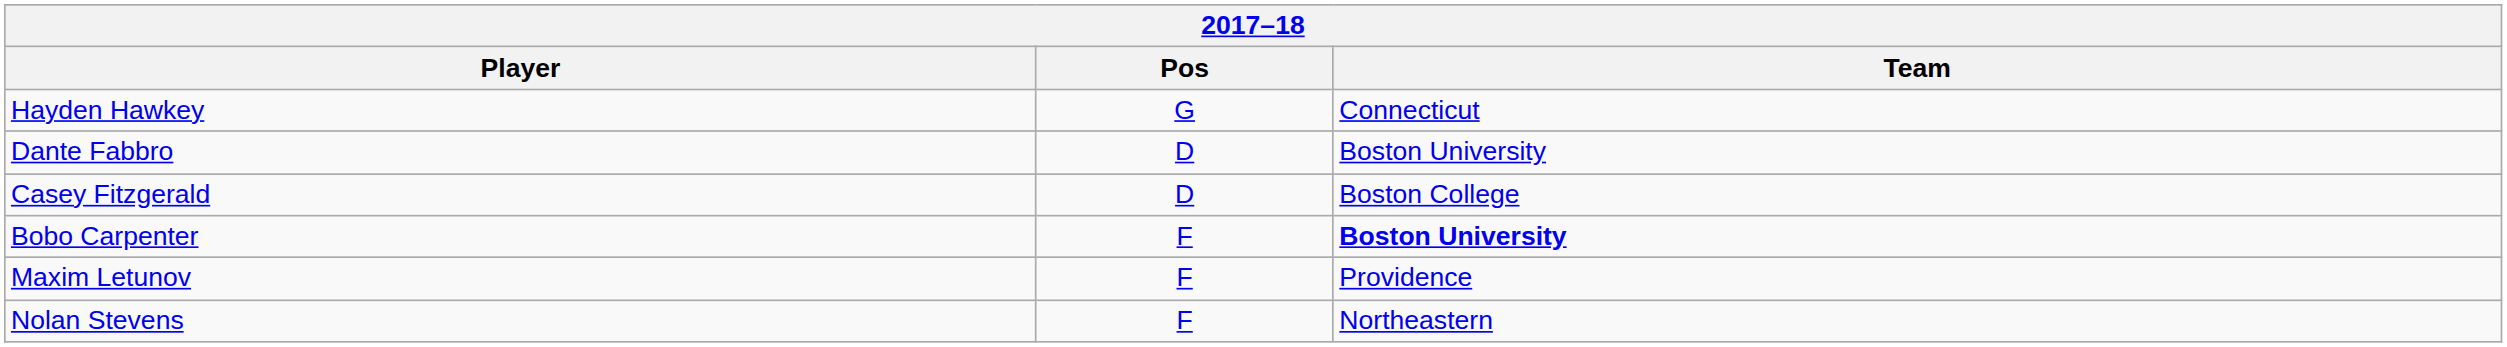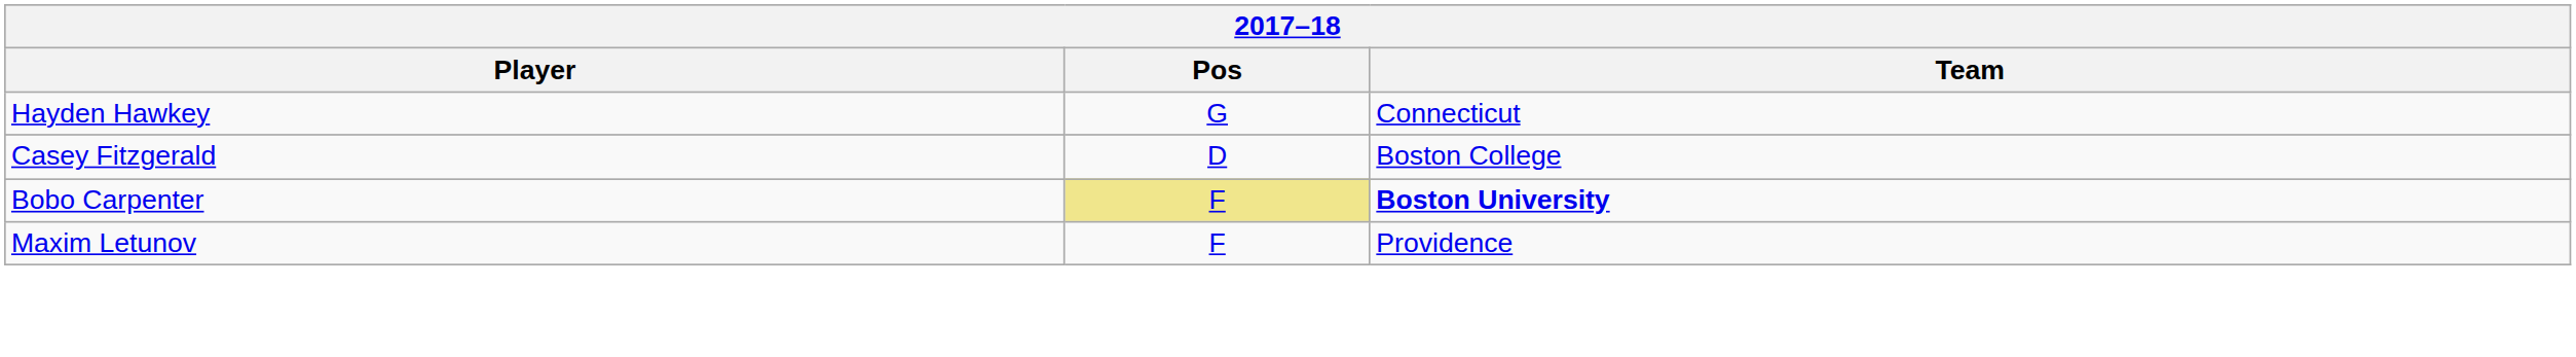- row: Dante Fabbro | D | Boston University
Bobo Carpenter | Pos: no background -> khaki background
- row: Nolan Stevens | F | Northeastern
